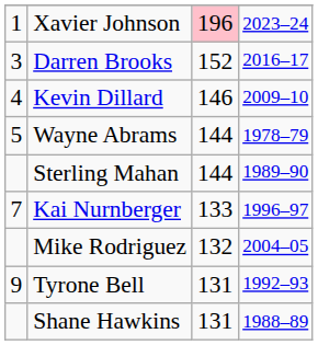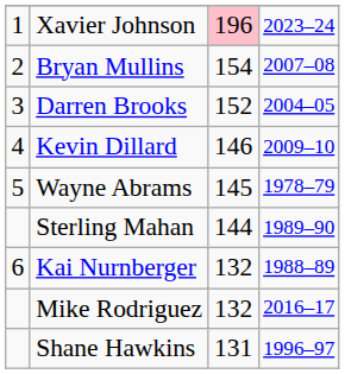+ row: 2 | Bryan Mullins | 154 | 2007–08
Darren Brooks | column 4: 2016–17 -> 2004–05
Wayne Abrams | column 3: 144 -> 145
Kai Nurnberger | column 1: 7 -> 6
Kai Nurnberger | column 3: 133 -> 132
Kai Nurnberger | column 4: 1996–97 -> 1988–89
Mike Rodriguez | column 4: 2004–05 -> 2016–17
- row: 9 | Tyrone Bell | 131 | 1992–93
Shane Hawkins | column 4: 1988–89 -> 1996–97
